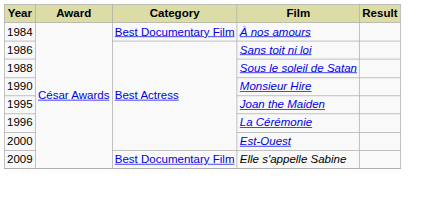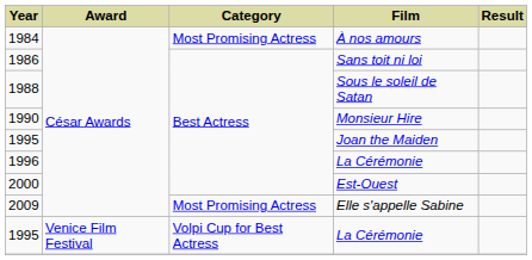1984 | Category: Best Documentary Film -> Most Promising Actress
2009 | Category: Best Documentary Film -> Most Promising Actress
+ row: 1995 | Venice Film Festival | Volpi Cup for Best Actress | La Cérémonie
